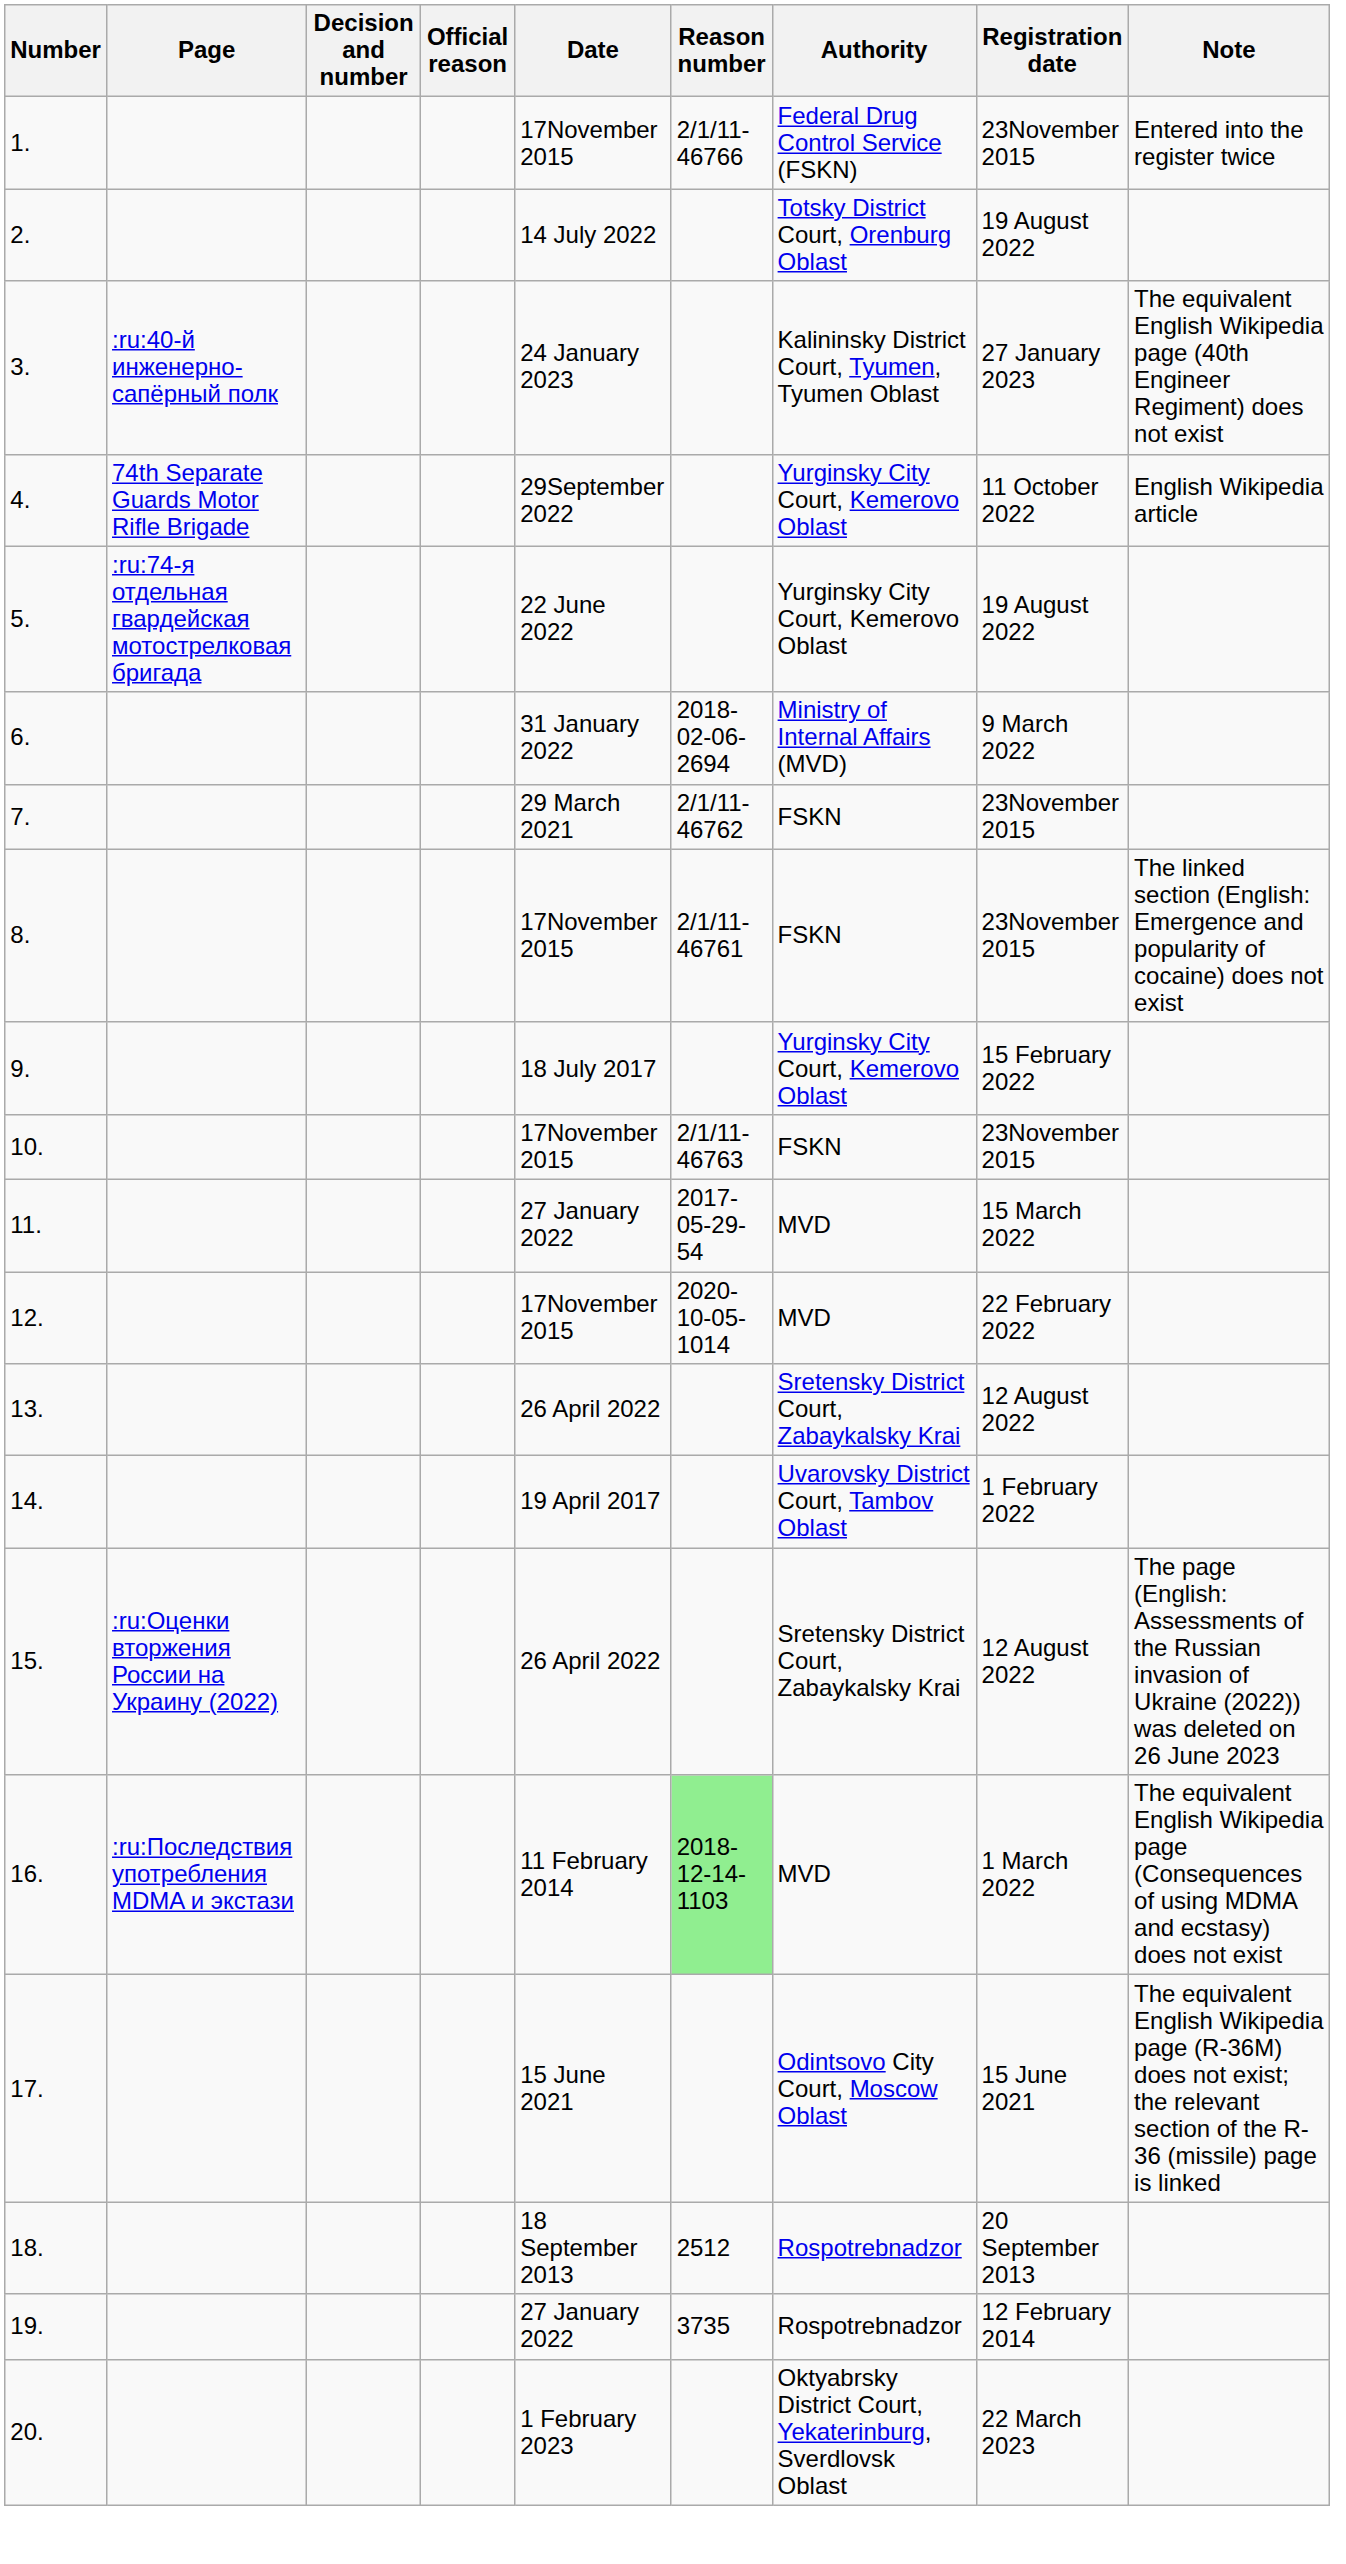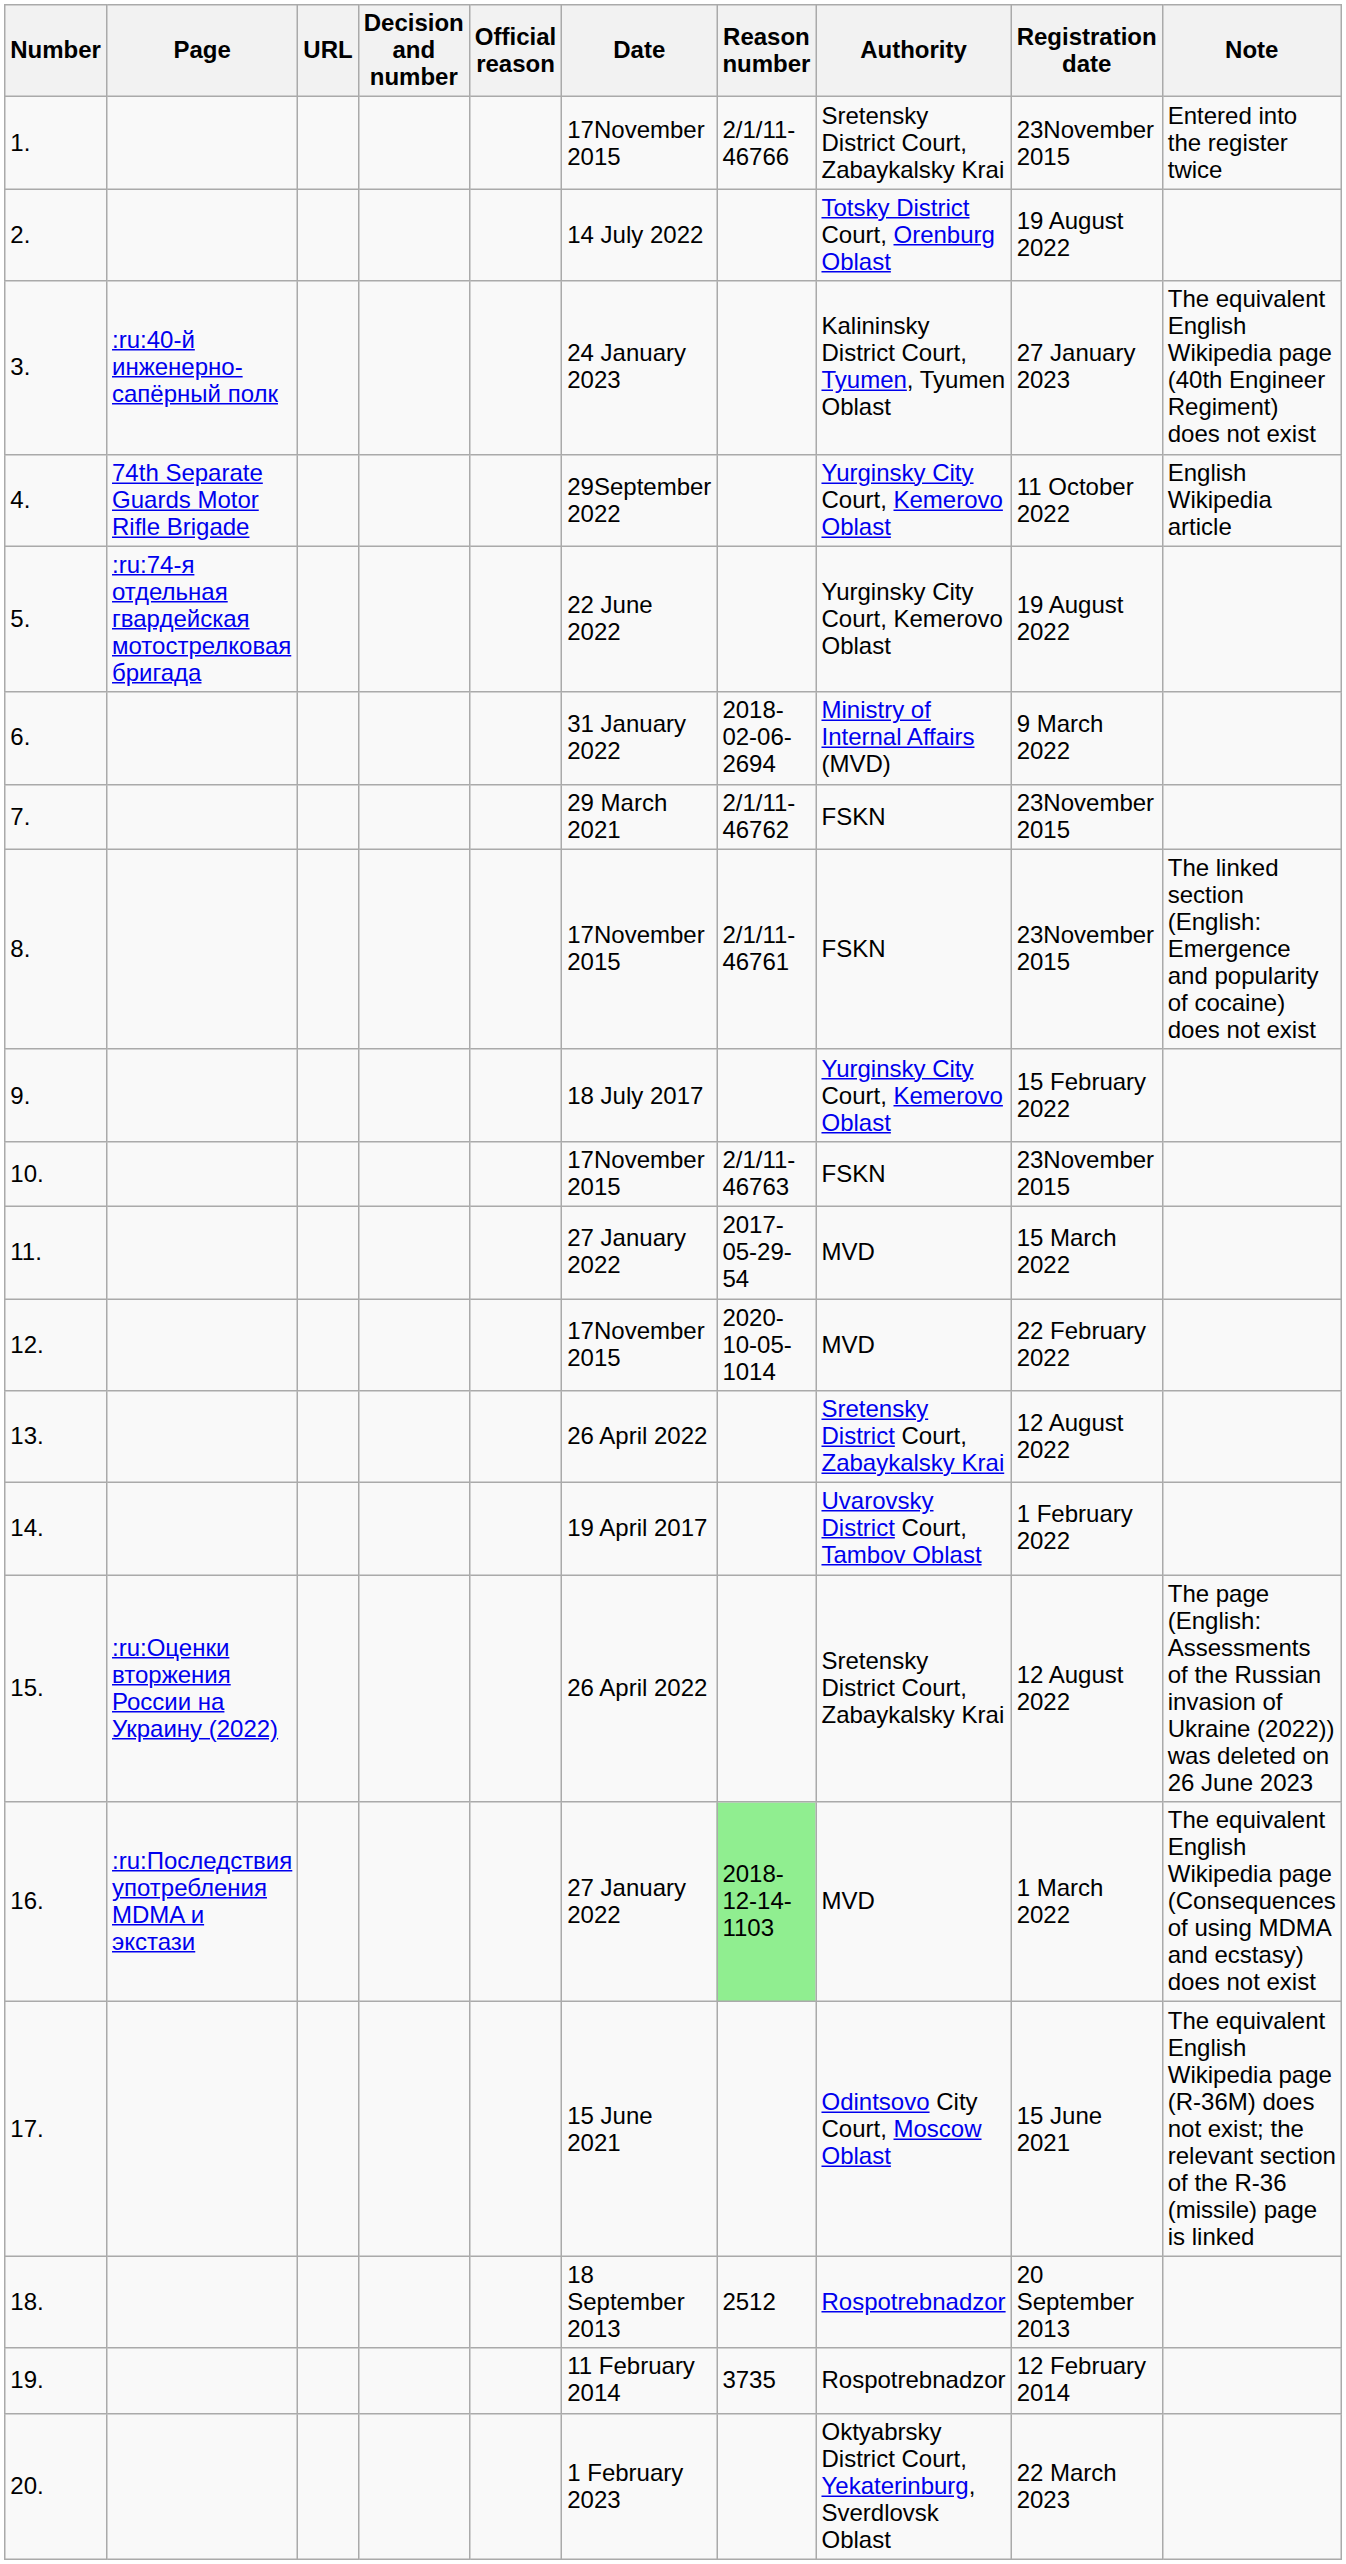+ column: URL
1. | Authority: Federal Drug Control Service (FSKN) -> Sretensky District Court, Zabaykalsky Krai
16. | Date: 11 February 2014 -> 27 January 2022
19. | Date: 27 January 2022 -> 11 February 2014
